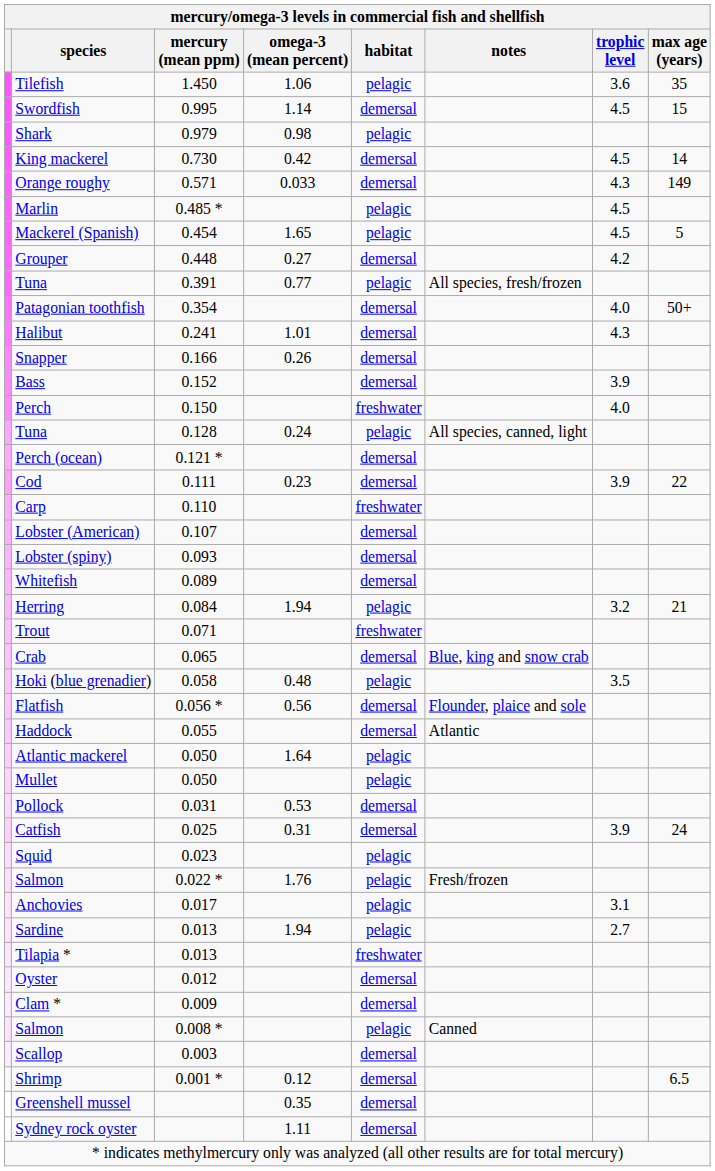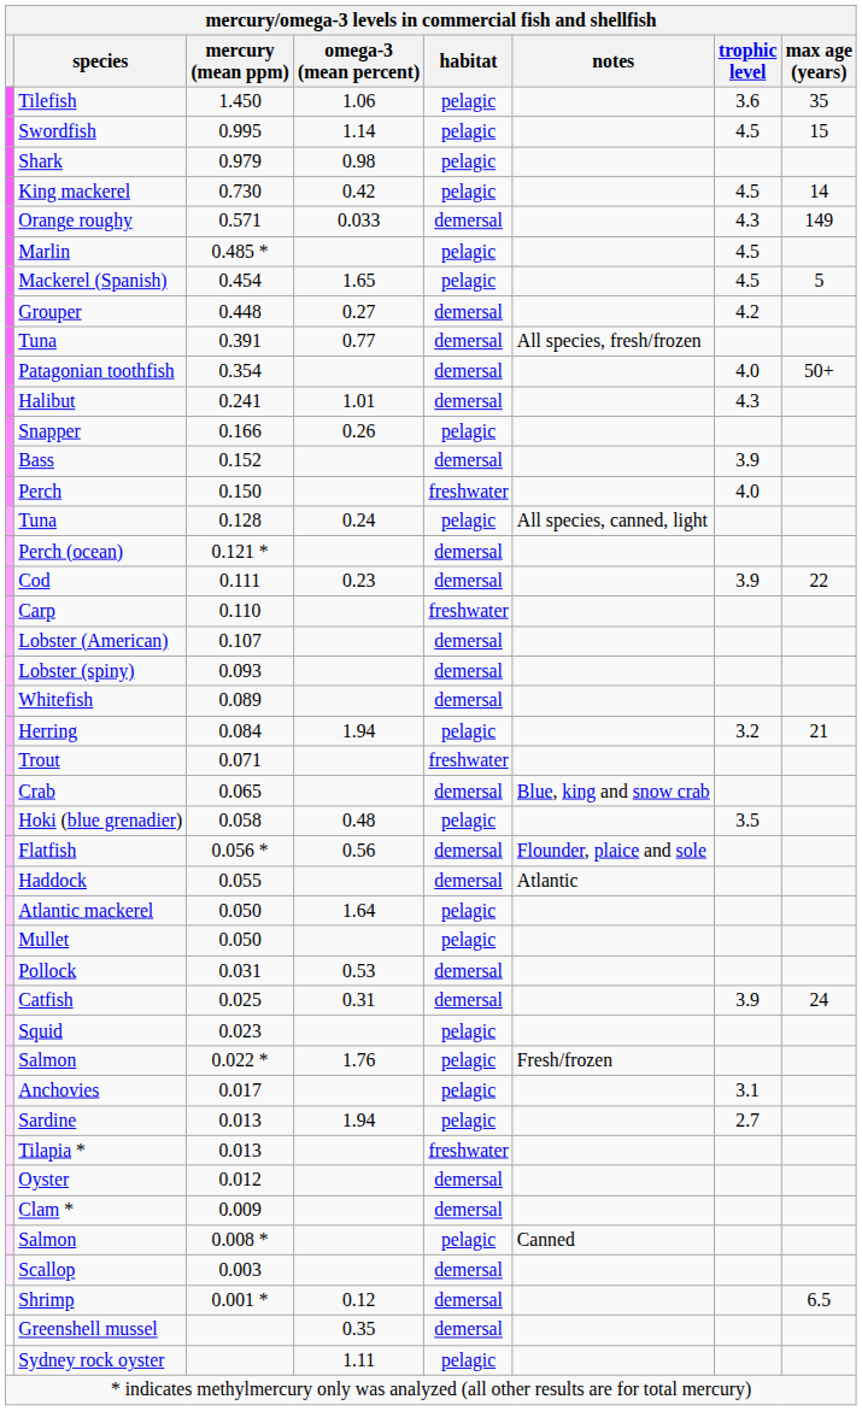Swordfish | habitat: demersal -> pelagic
King mackerel | habitat: demersal -> pelagic
Tuna / 0.391 | habitat: pelagic -> demersal
Snapper | habitat: demersal -> pelagic
Sydney rock oyster | habitat: demersal -> pelagic
